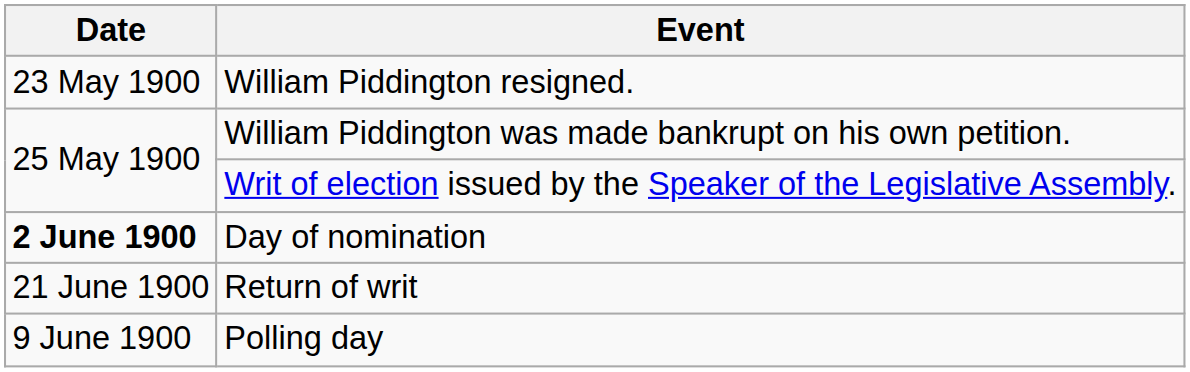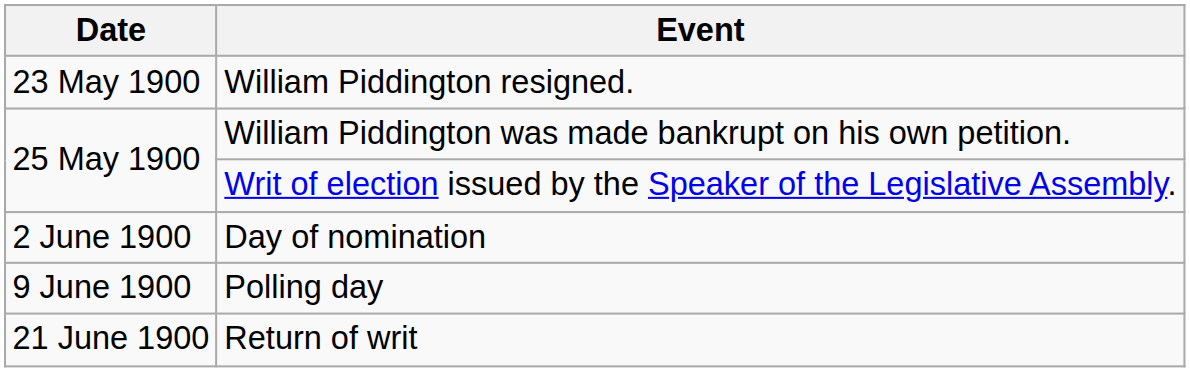Day of nomination | Date: bold -> normal
rows swapped: Polling day <-> Return of writ
